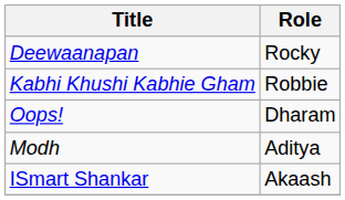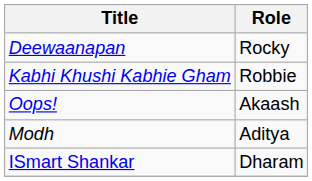Oops! | Role: Dharam -> Akaash
ISmart Shankar | Role: Akaash -> Dharam
